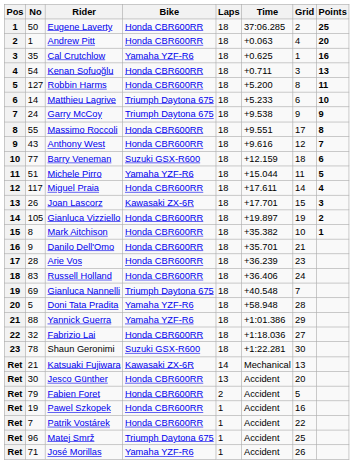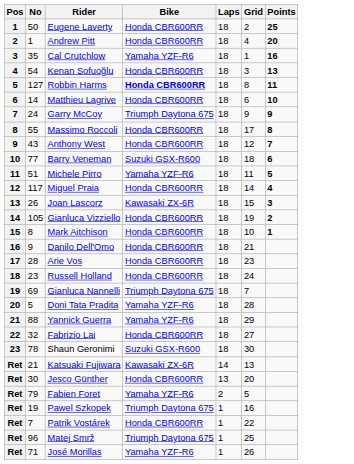- column: Time | 37:06.285 | +0.063 | +0.625 | +0.711 | +5.200 | +5.233 | +9.538 | +9.551 | +9.616 | +12.159 | +15.044 | +17.611 | +17.701 | +19.897 | +35.382 | +35.701 | +36.239 | +36.406 | +40.548 | +58.948 | +1:01.386 | +1:18.036 | +1:22.281 | Mechanical | Accident | Accident | Accident | Accident | Accident | Accident
Robbin Harms | Bike: normal -> bold
Matthieu Lagrive | Bike: Triumph Daytona 675 -> Honda CBR600RR
Russell Holland | No: 83 -> 23
Fabien Foret | Bike: Honda CBR600RR -> Yamaha YZF-R6
Pawel Szkopek | Bike: Honda CBR600RR -> Triumph Daytona 675
